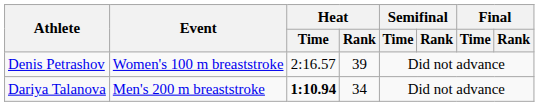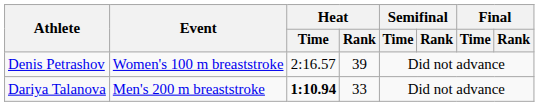Dariya Talanova | Heat / Rank: 34 -> 33
